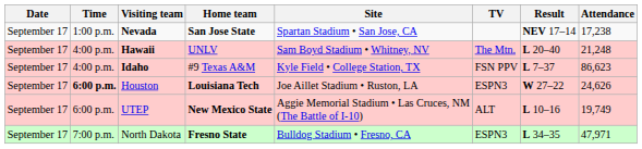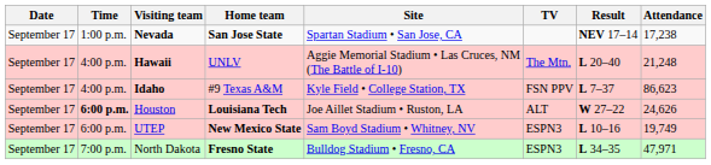Hawaii | Site: Sam Boyd Stadium • Whitney, NV -> Aggie Memorial Stadium • Las Cruces, NM (The Battle of I-10)
Houston | TV: ESPN3 -> ALT
UTEP | Site: Aggie Memorial Stadium • Las Cruces, NM (The Battle of I-10) -> Sam Boyd Stadium • Whitney, NV
UTEP | TV: ALT -> ESPN3
